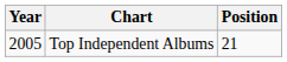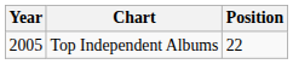Top Independent Albums | Position: 21 -> 22
